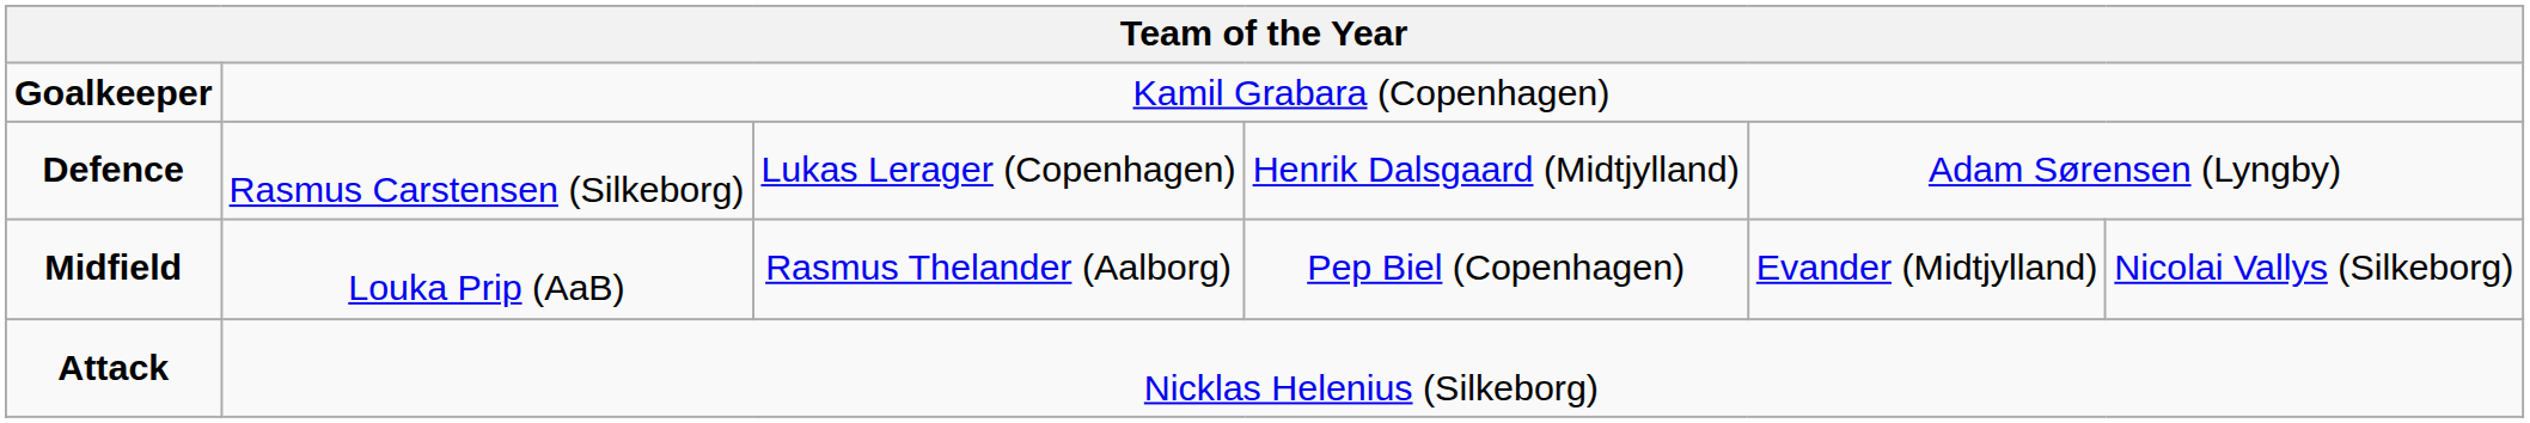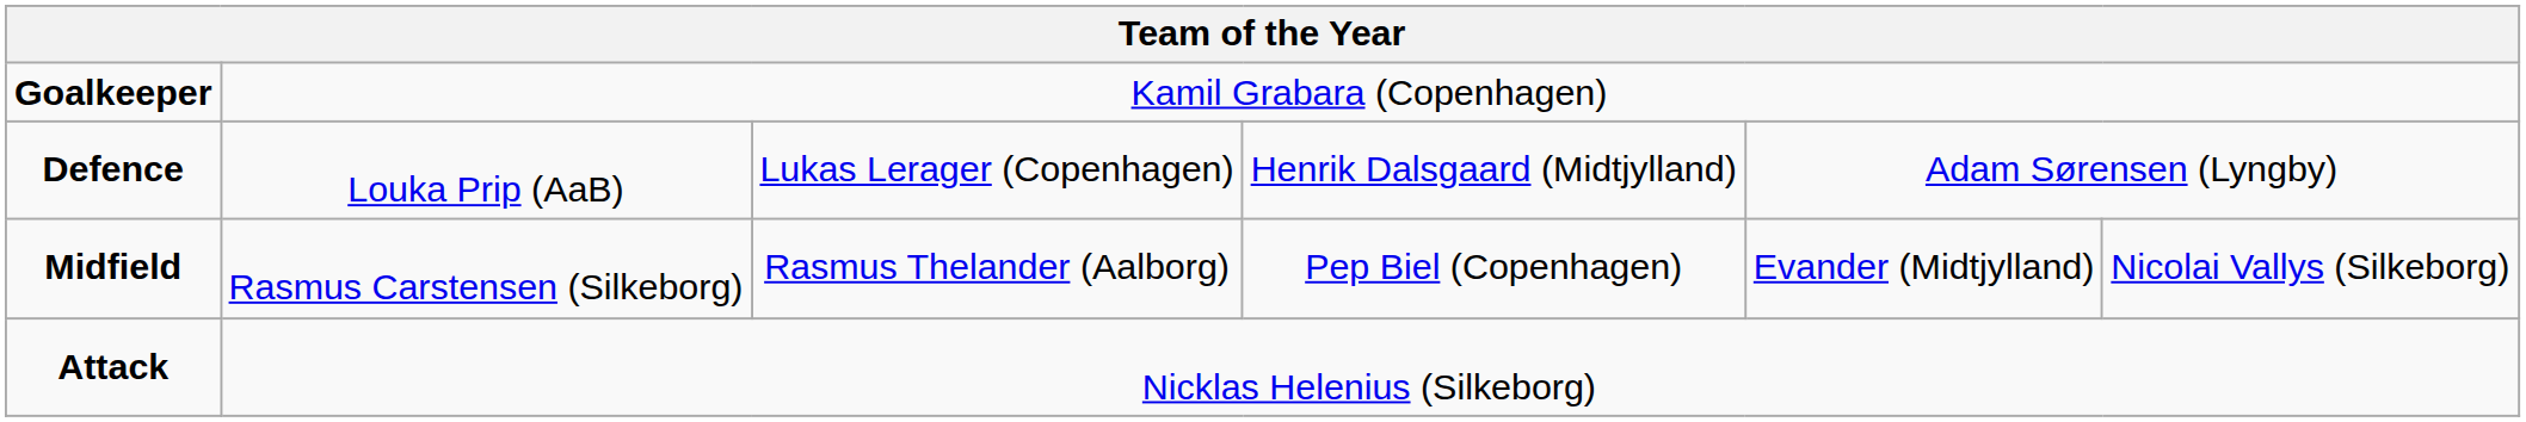Defence | column 2: Rasmus Carstensen (Silkeborg) -> Louka Prip (AaB)
Midfield | column 2: Louka Prip (AaB) -> Rasmus Carstensen (Silkeborg)
